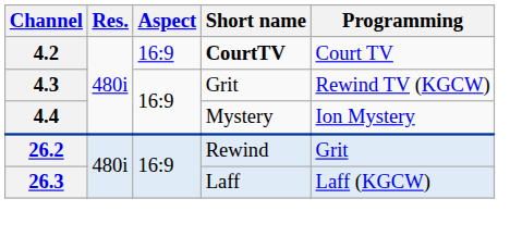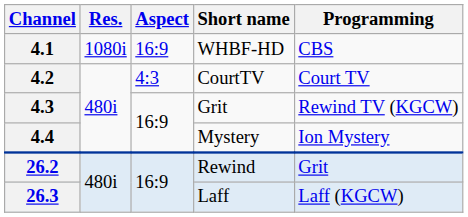+ row: 4.1 | 1080i | 16:9 | WHBF-HD | CBS
4.2 | Aspect: 16:9 -> 4:3
4.2 | Short name: bold -> normal
